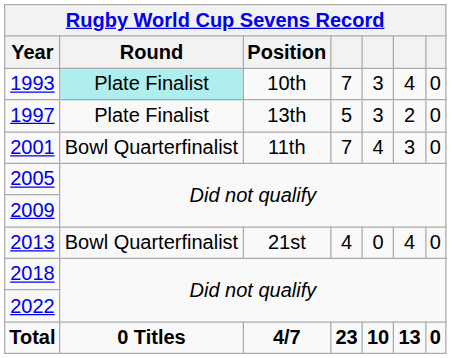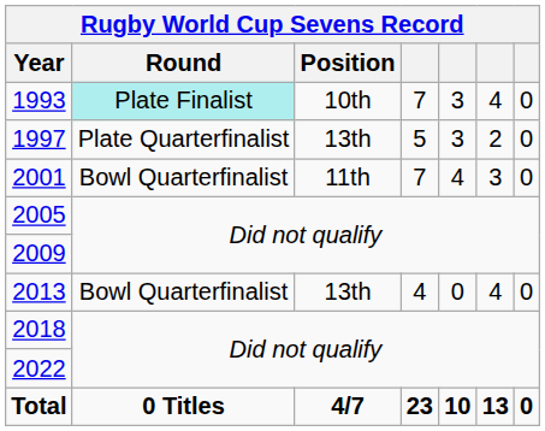1997 | Round: Plate Finalist -> Plate Quarterfinalist
2013 | Position: 21st -> 13th
